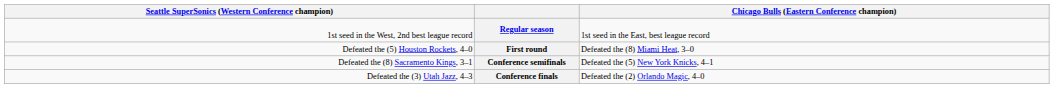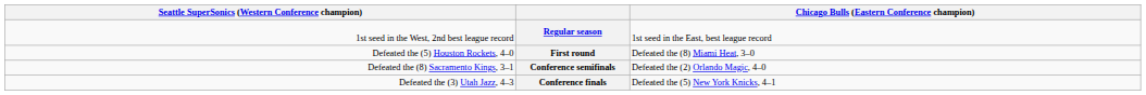Conference semifinals | column 4: Defeated the (5) New York Knicks, 4–1 -> Defeated the (2) Orlando Magic, 4–0
Conference finals | column 4: Defeated the (2) Orlando Magic, 4–0 -> Defeated the (5) New York Knicks, 4–1
